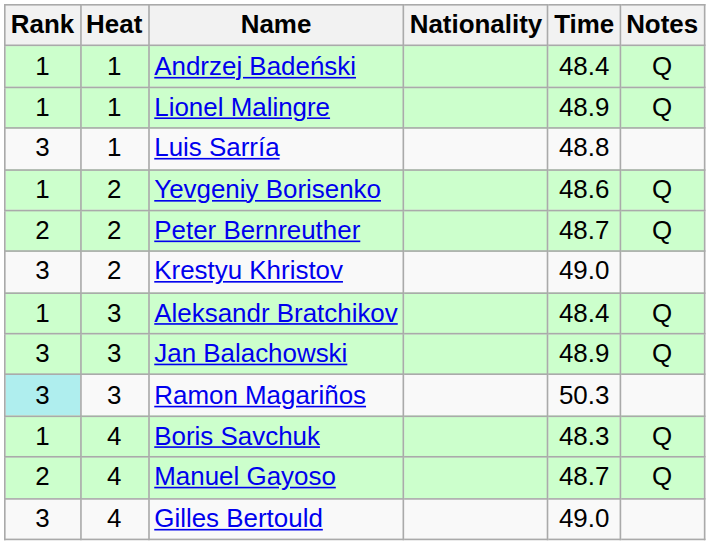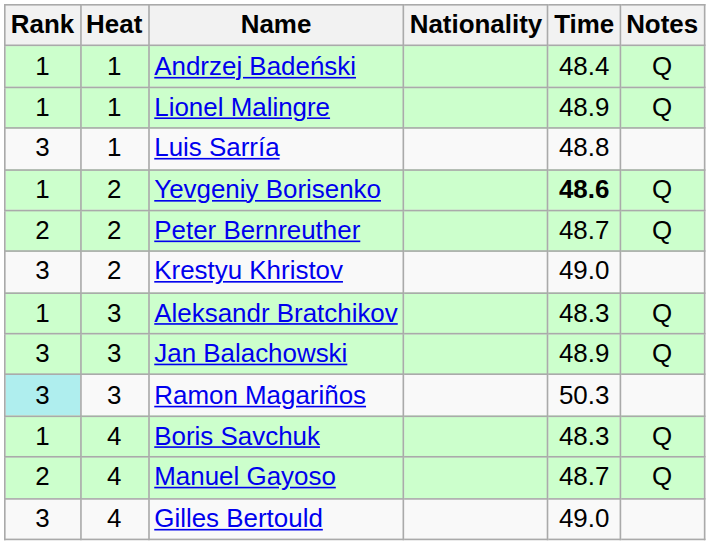Yevgeniy Borisenko | Time: normal -> bold
Aleksandr Bratchikov | Time: 48.4 -> 48.3
